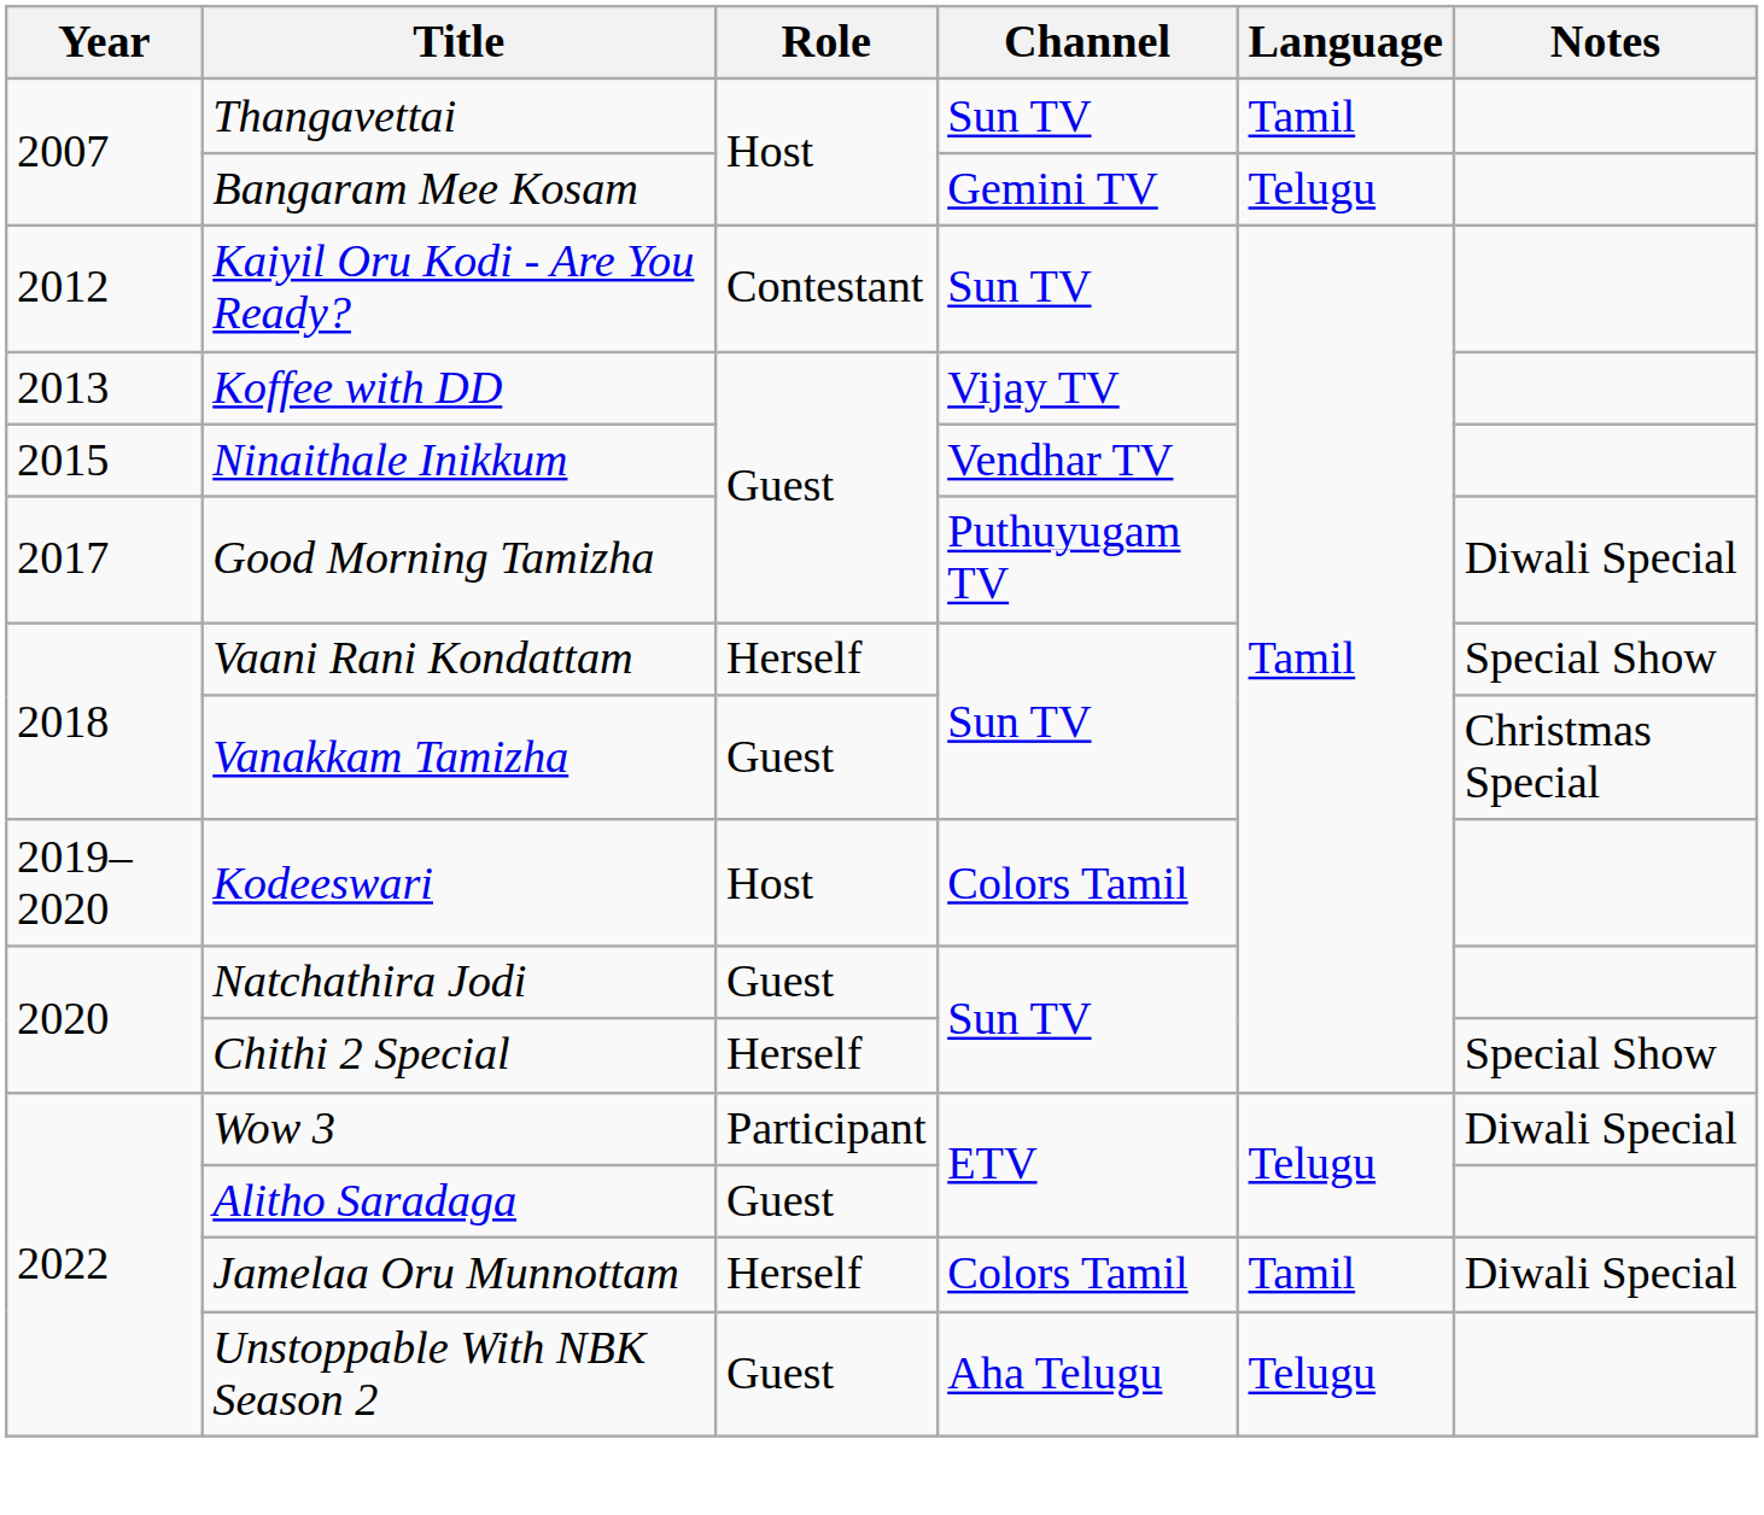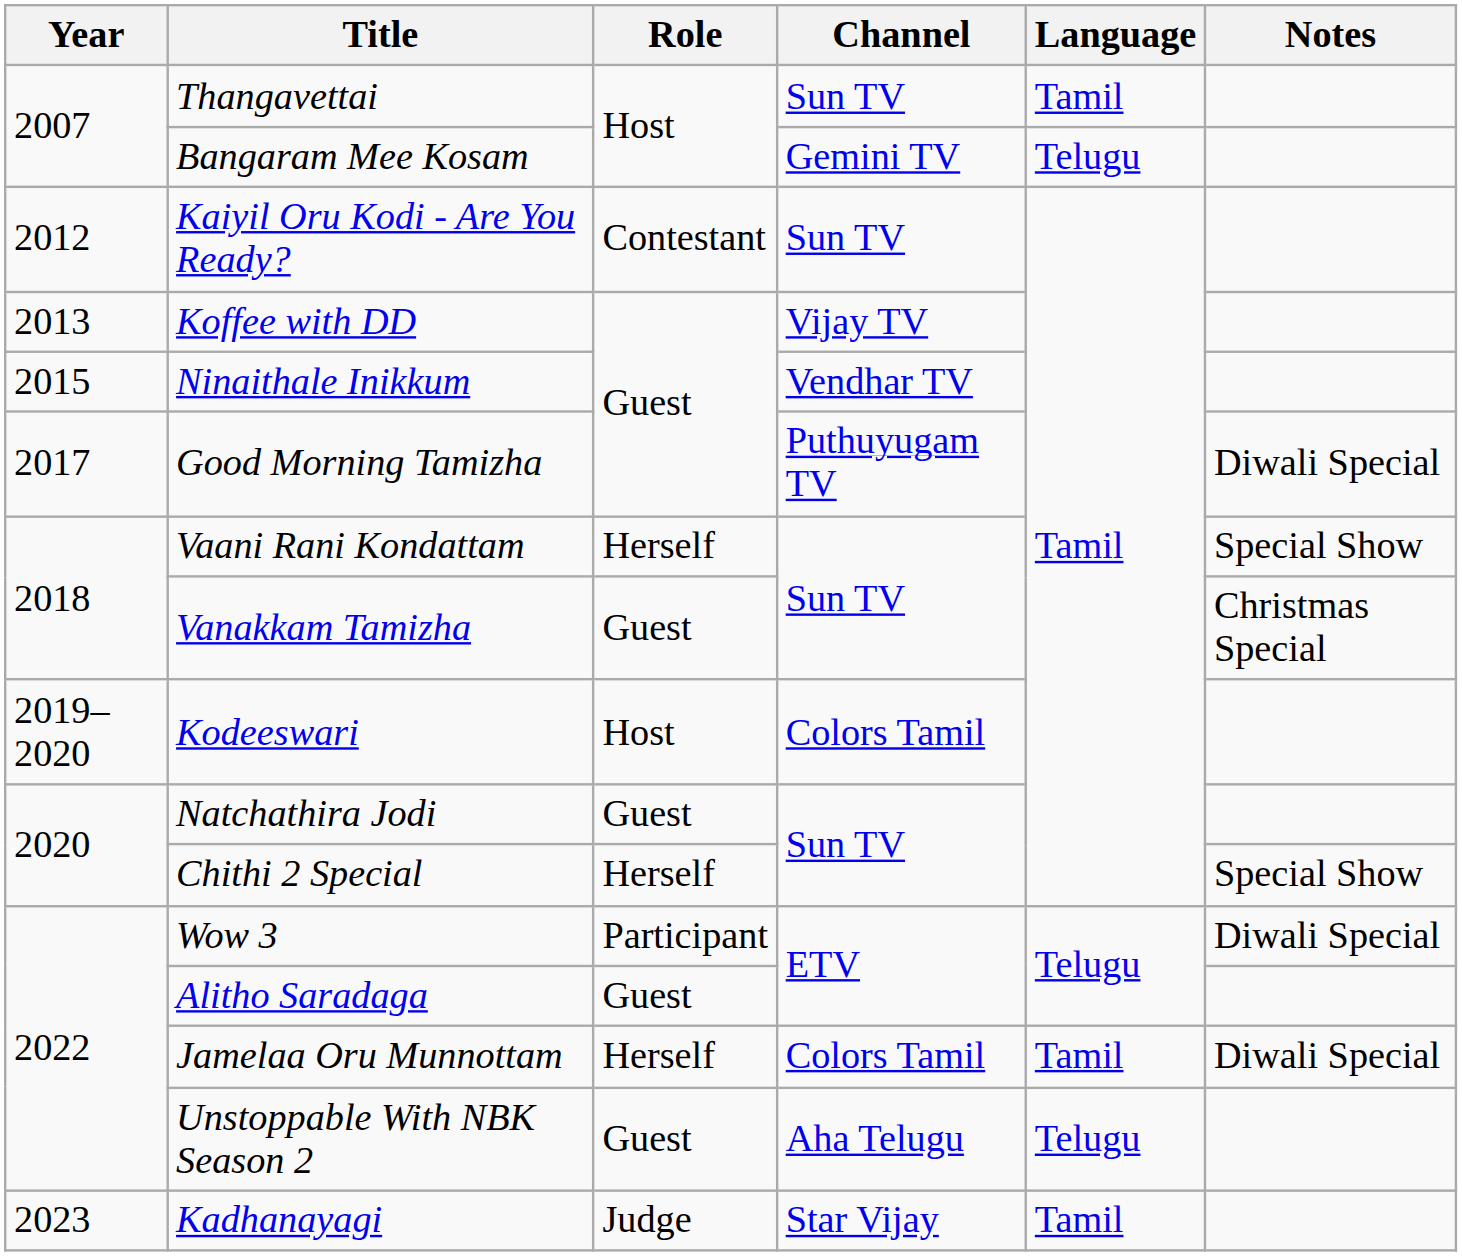+ row: 2023 | Kadhanayagi | Judge | Star Vijay | Tamil
